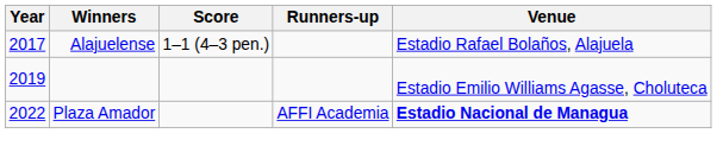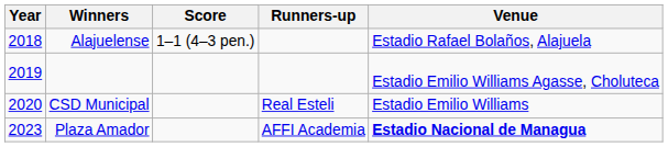Alajuelense | Year: 2017 -> 2018
+ row: 2020 | CSD Municipal | Real Esteli | Estadio Emilio Williams
Plaza Amador | Year: 2022 -> 2023
